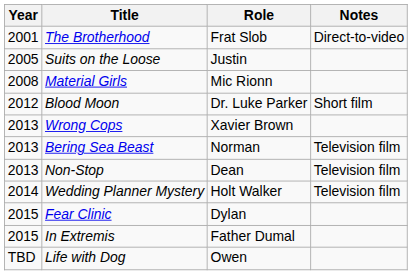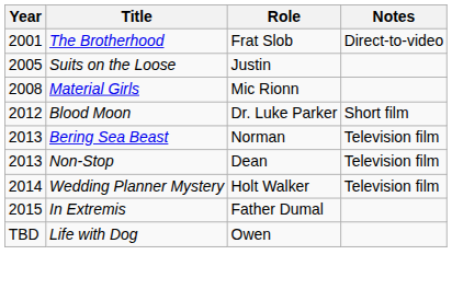- row: 2013 | Wrong Cops | Xavier Brown
- row: 2015 | Fear Clinic | Dylan
